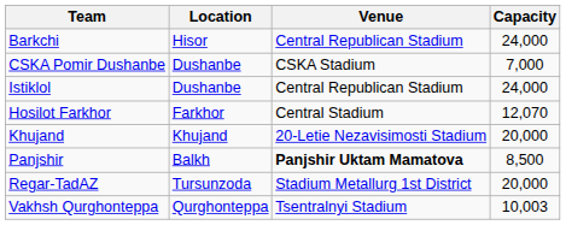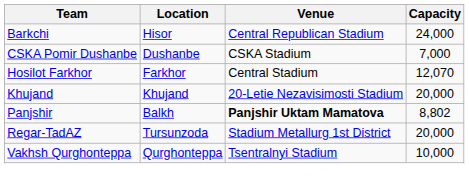- row: Istiklol | Dushanbe | Central Republican Stadium | 24,000
Panjshir | Capacity: 8,500 -> 8,802
Vakhsh Qurghonteppa | Capacity: 10,003 -> 10,000
